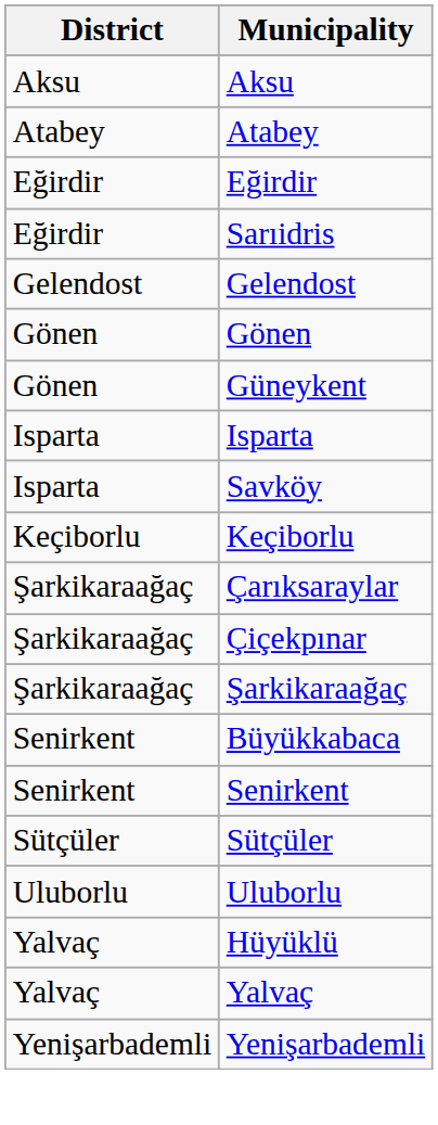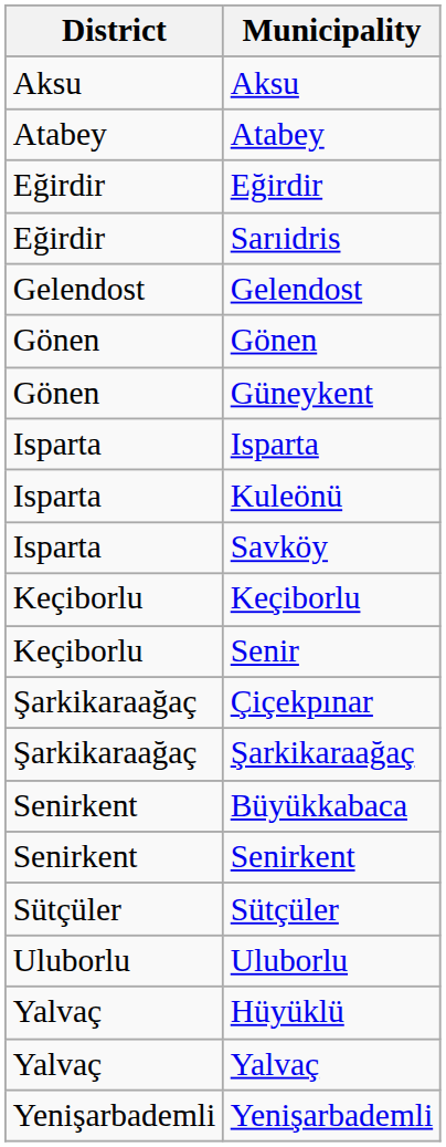+ row: Isparta | Kuleönü
+ row: Keçiborlu | Senir
- row: Şarkikaraağaç | Çarıksaraylar
